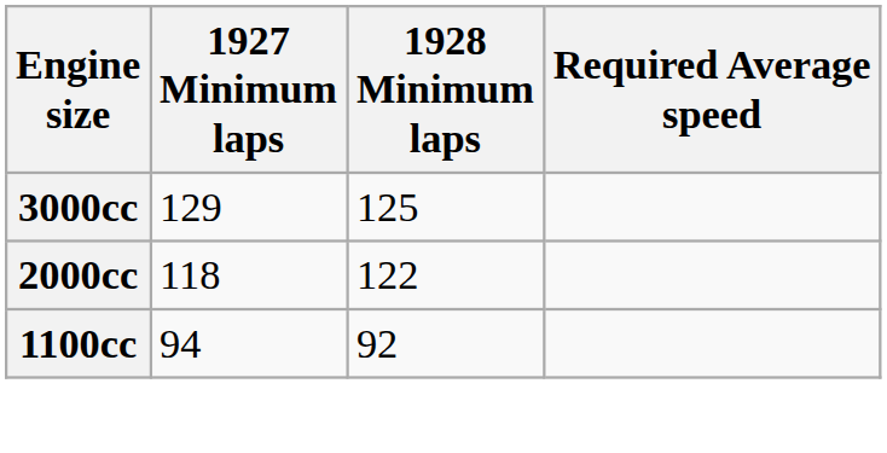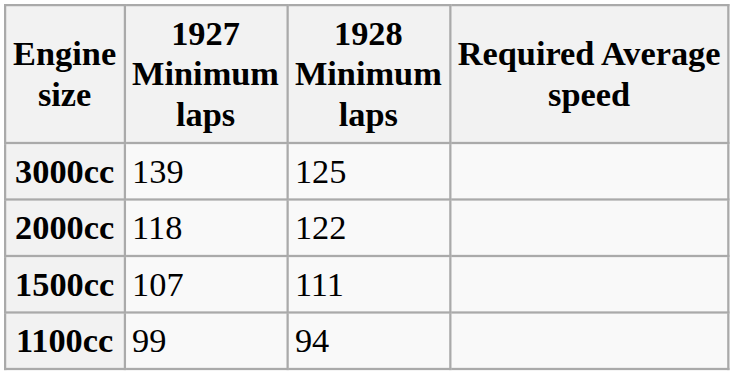3000cc | 1927 Minimum laps: 129 -> 139
+ row: 1500cc | 107 | 111
1100cc | 1927 Minimum laps: 94 -> 99
1100cc | 1928 Minimum laps: 92 -> 94
